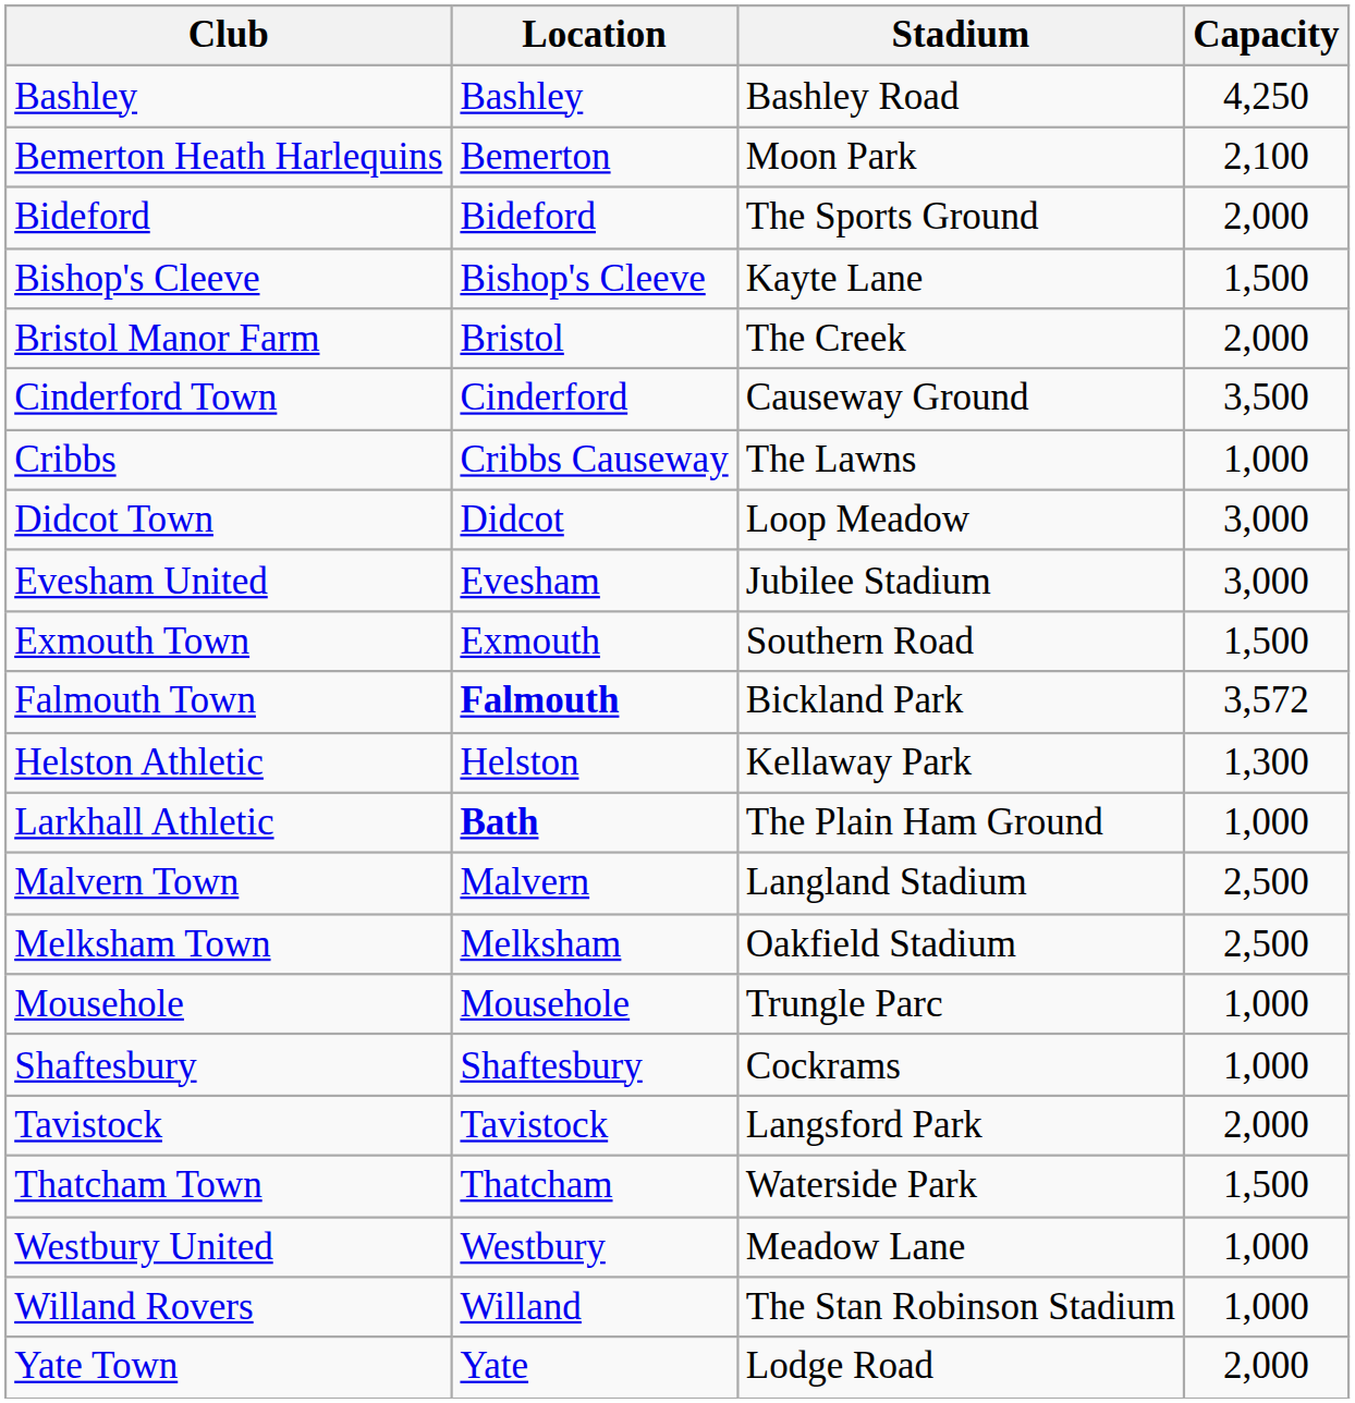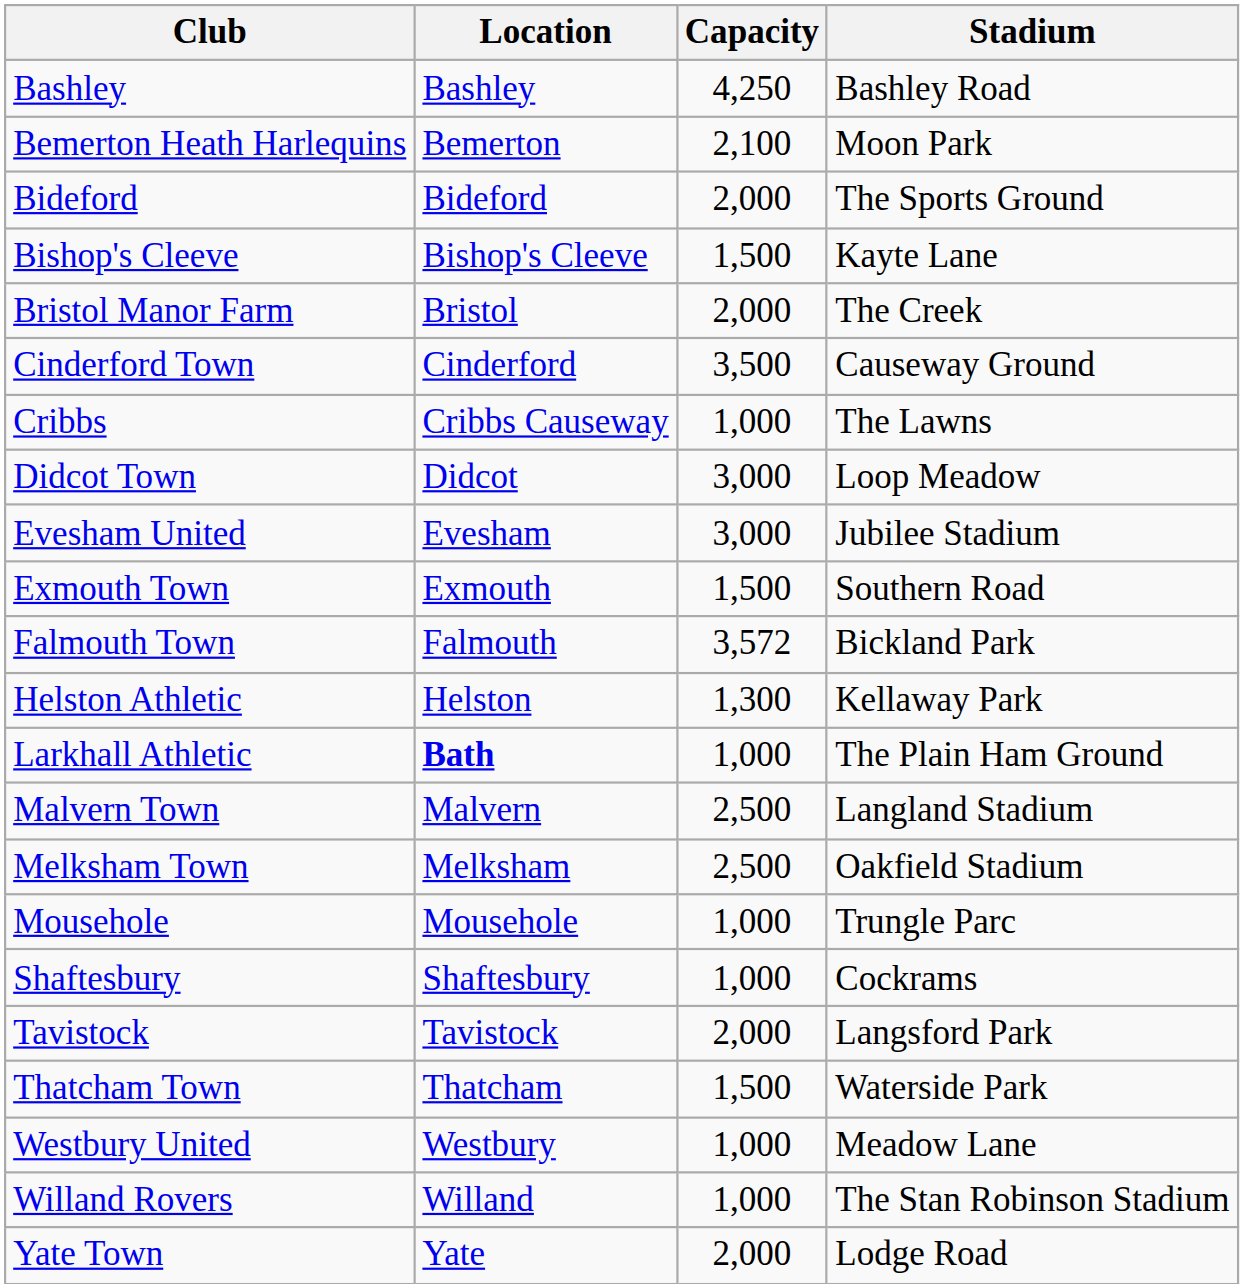columns swapped: Stadium <-> Capacity
Falmouth Town | Location: bold -> normal
